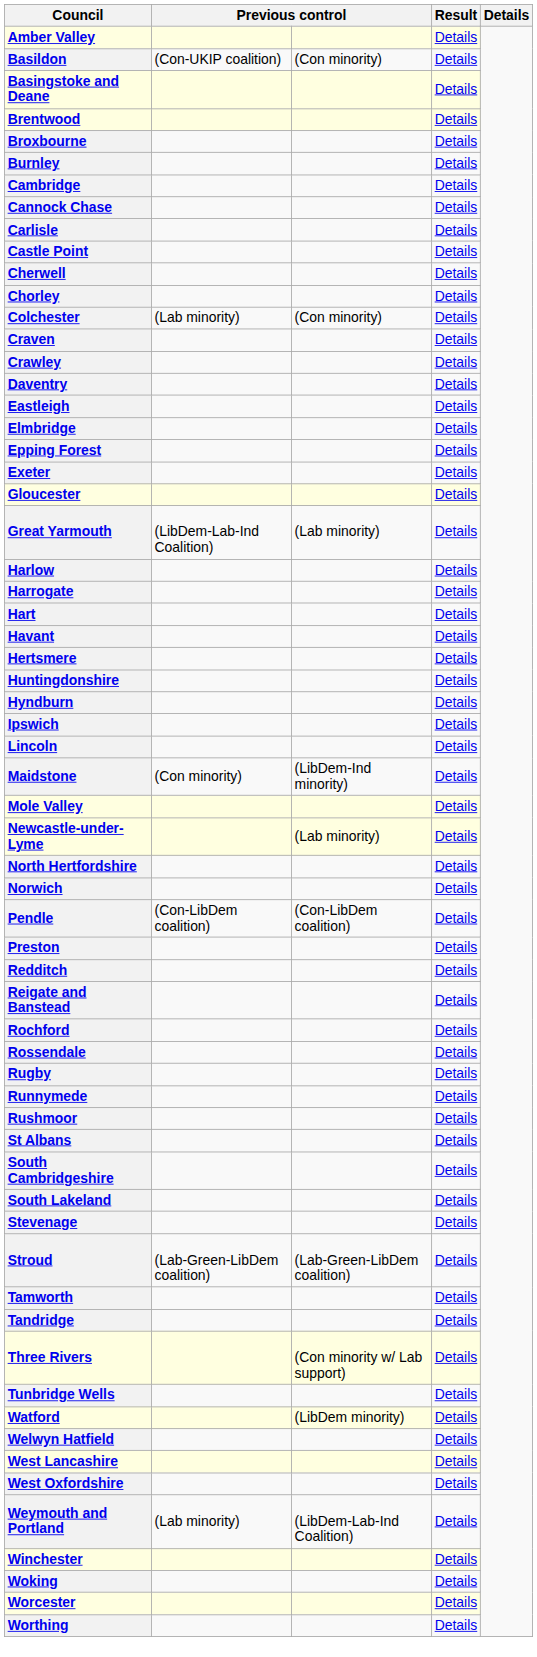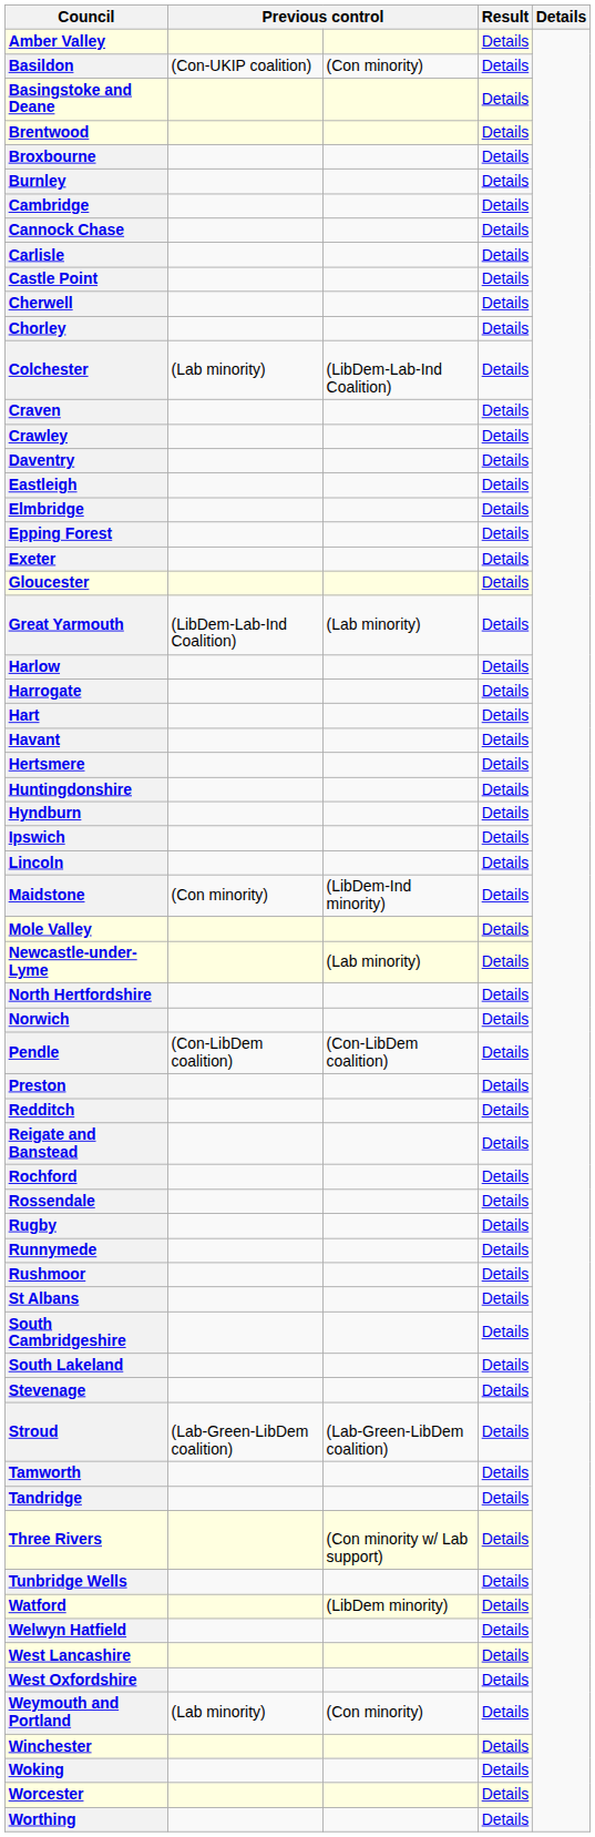Colchester | column 3: (Con minority) -> (LibDem-Lab-Ind Coalition)
Weymouth and Portland | column 3: (LibDem-Lab-Ind Coalition) -> (Con minority)
